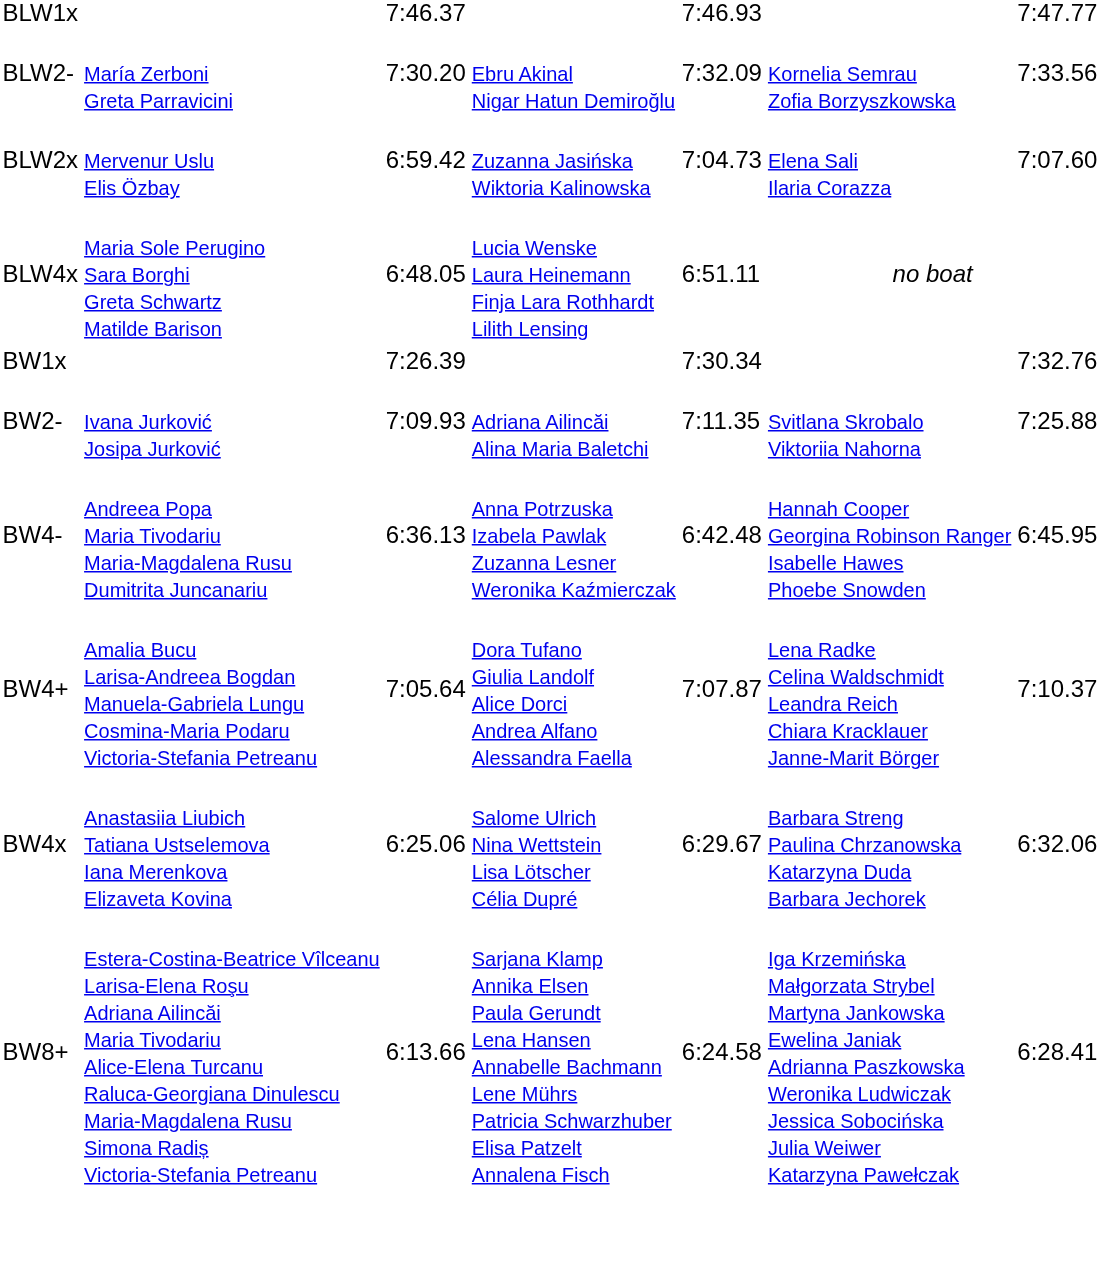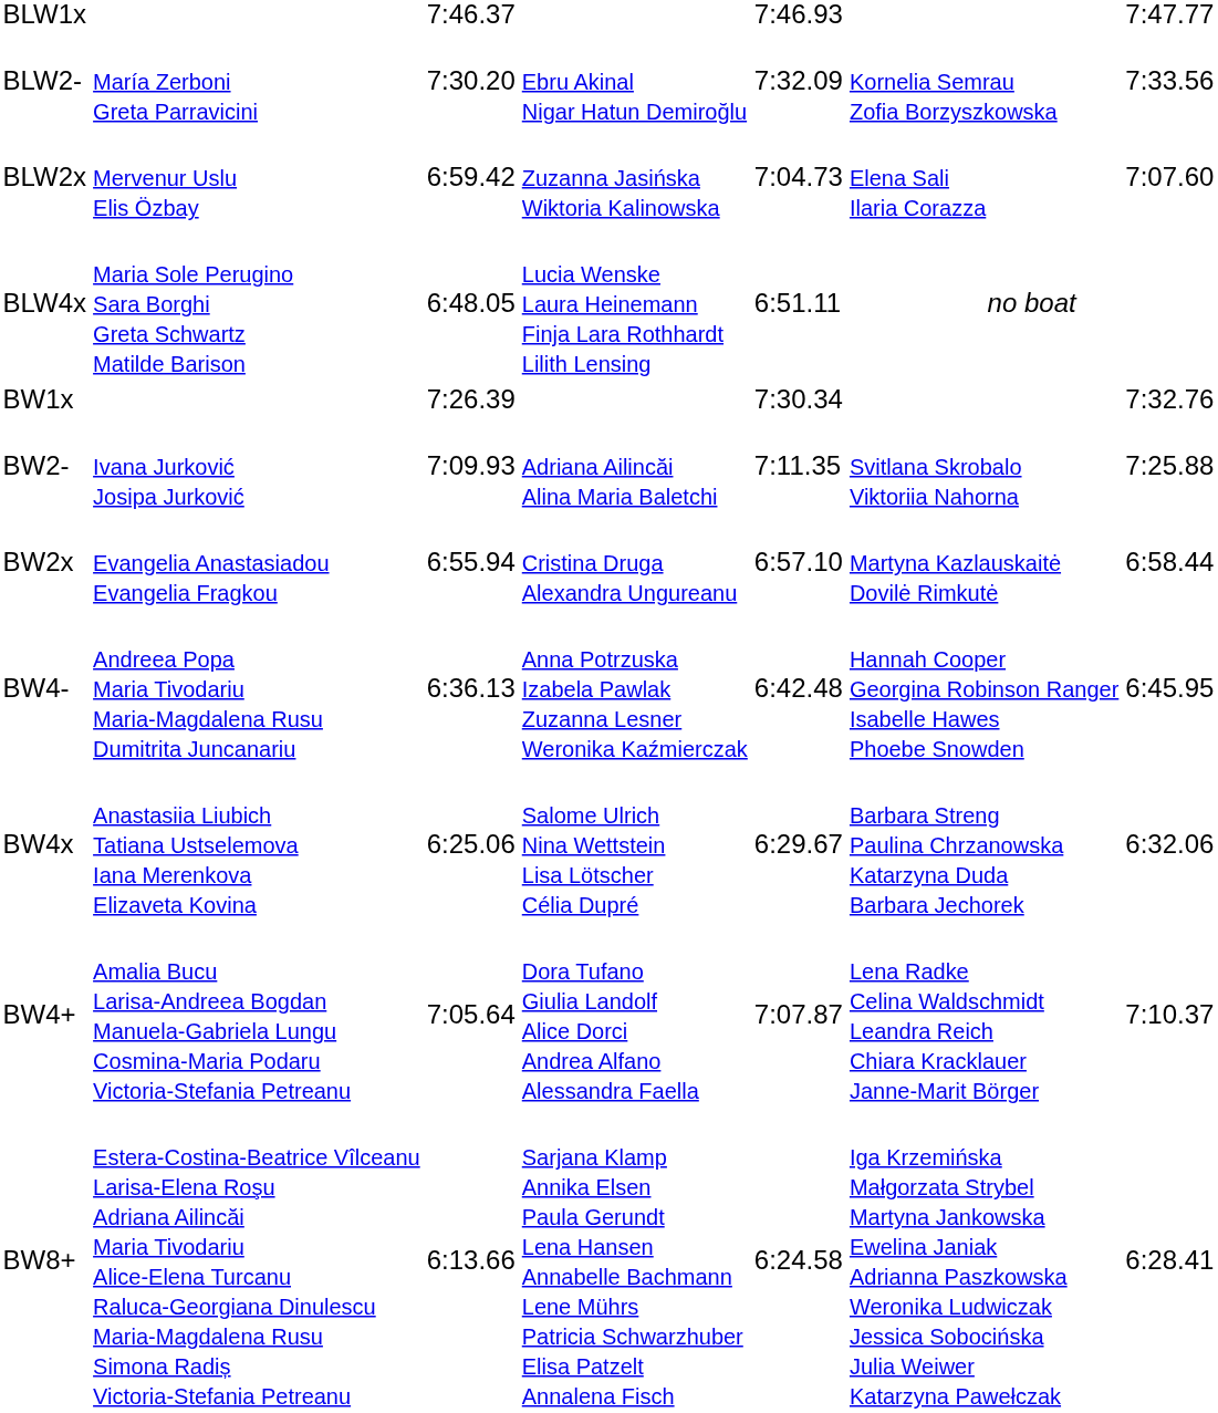+ row: BW2x | Evangelia Anastasiadou Evangelia Fragkou | 6:55.94 | Cristina Druga Alexandra Ungureanu | 6:57.10 | Martyna Kazlauskaitė Dovilė Rimkutė | 6:58.44
rows swapped: BW4+ <-> BW4x
